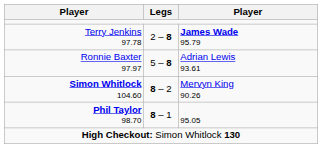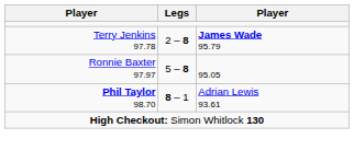Ronnie Baxter 97.97 | column 3: Adrian Lewis 93.61 -> 95.05
- row: Simon Whitlock 104.60 | 8 – 2 | Mervyn King 90.26
Phil Taylor 98.70 | column 3: 95.05 -> Adrian Lewis 93.61
